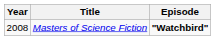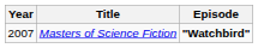Masters of Science Fiction | Year: 2008 -> 2007
